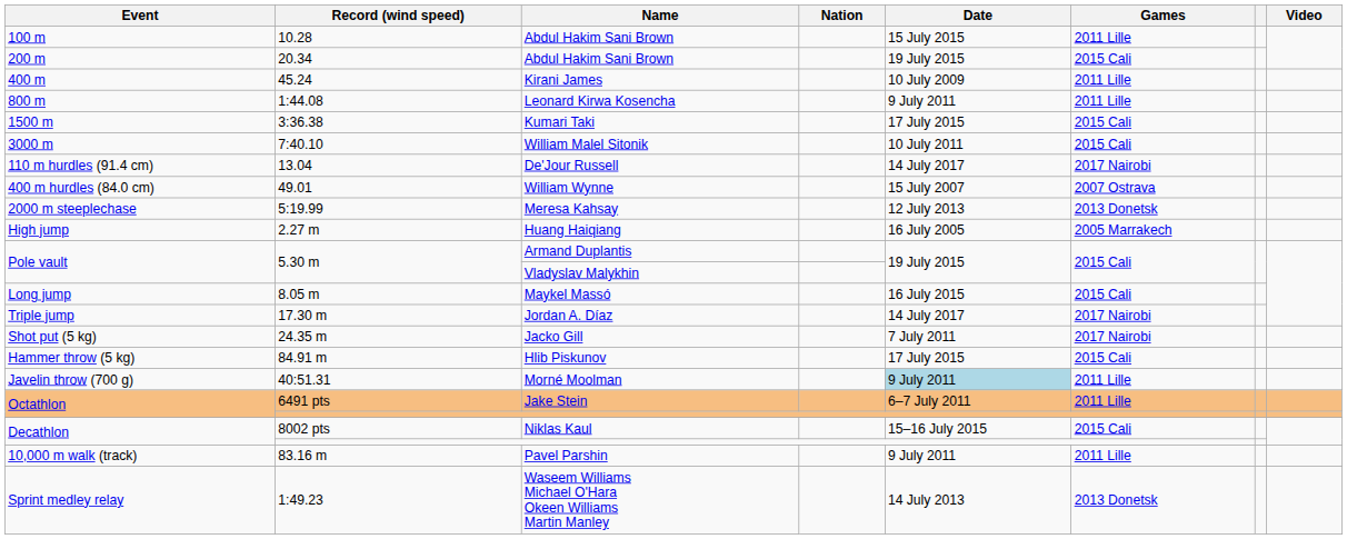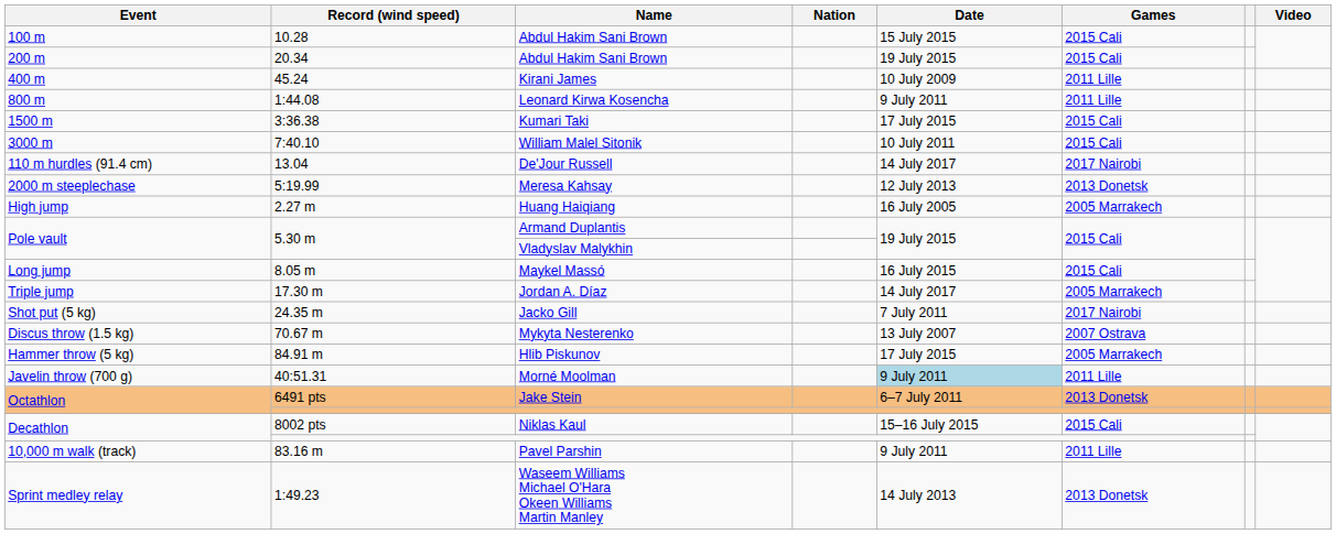100 m / Abdul Hakim Sani Brown | Games: 2011 Lille -> 2015 Cali
- row: 400 m hurdles (84.0 cm) | 49.01 | William Wynne | 15 July 2007 | 2007 Ostrava
Jordan A. Díaz | Games: 2017 Nairobi -> 2005 Marrakech
+ row: Discus throw (1.5 kg) | 70.67 m | Mykyta Nesterenko | 13 July 2007 | 2007 Ostrava
Hlib Piskunov | Games: 2015 Cali -> 2005 Marrakech
Jake Stein | Games: 2011 Lille -> 2013 Donetsk
